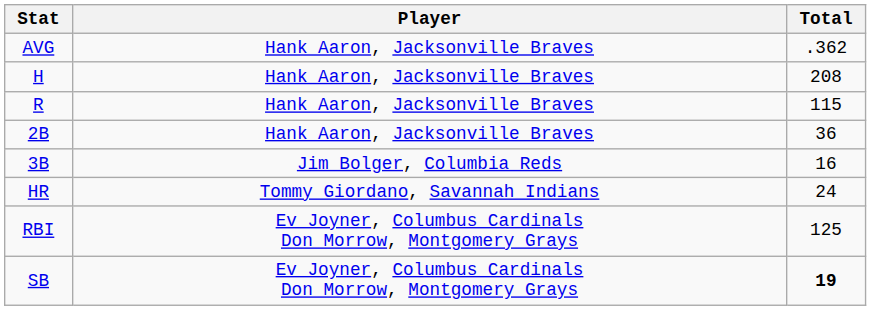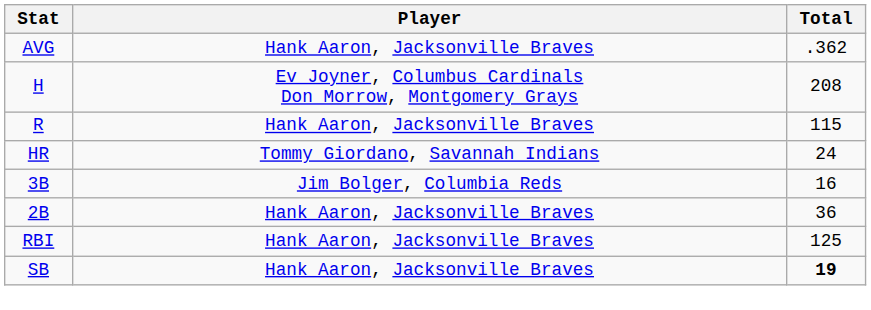H | Player: Hank Aaron, Jacksonville Braves -> Ev Joyner, Columbus Cardinals Don Morrow, Montgomery Grays
rows swapped: 2B <-> HR
RBI | Player: Ev Joyner, Columbus Cardinals Don Morrow, Montgomery Grays -> Hank Aaron, Jacksonville Braves
SB | Player: Ev Joyner, Columbus Cardinals Don Morrow, Montgomery Grays -> Hank Aaron, Jacksonville Braves
